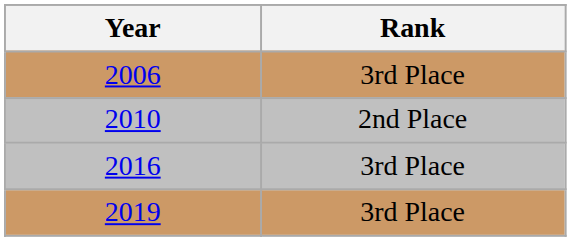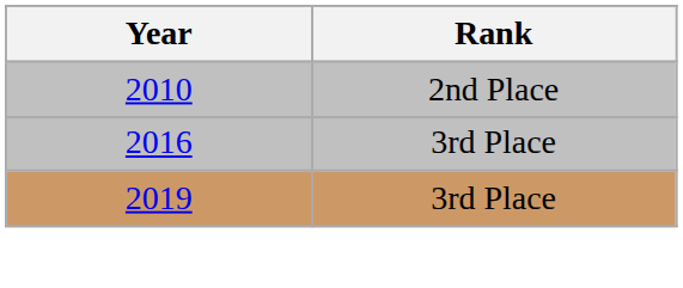- row: 2006 | 3rd Place
